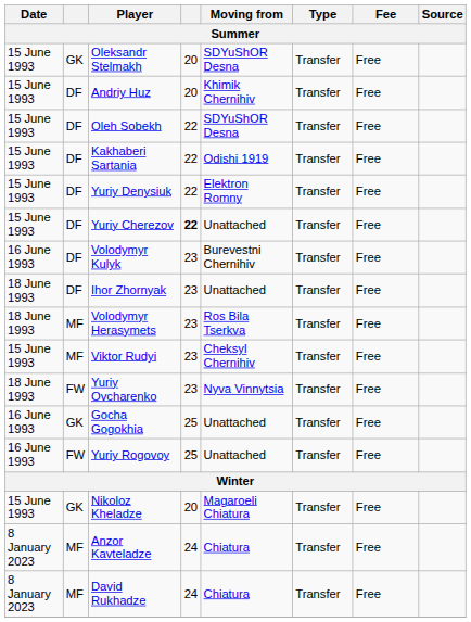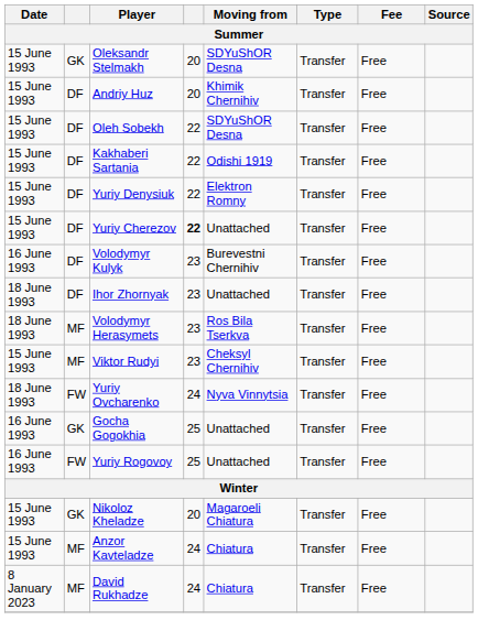Yuriy Ovcharenko | column 4: 23 -> 24
Anzor Kavteladze | Date: 8 January 2023 -> 15 June 1993
